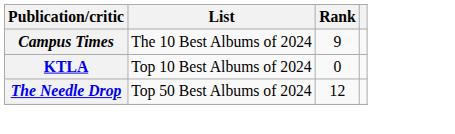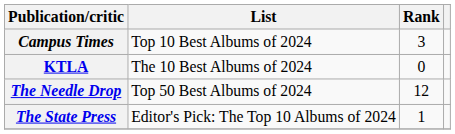Campus Times | List: The 10 Best Albums of 2024 -> Top 10 Best Albums of 2024
Campus Times | Rank: 9 -> 3
KTLA | List: Top 10 Best Albums of 2024 -> The 10 Best Albums of 2024
+ row: The State Press | Editor's Pick: The Top 10 Albums of 2024 | 1
